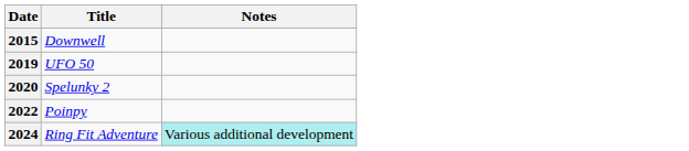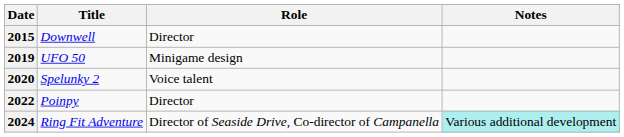+ column: Role | Director | Minigame design | Voice talent | Director | Director of Seaside Drive, Co-director of Campanella
